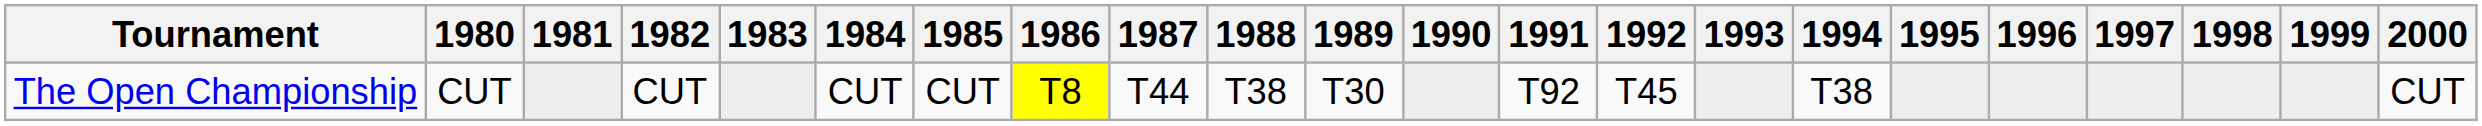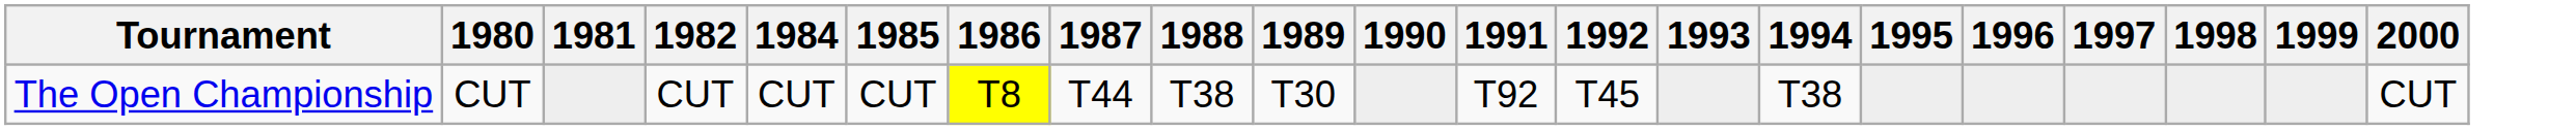- column: 1983
